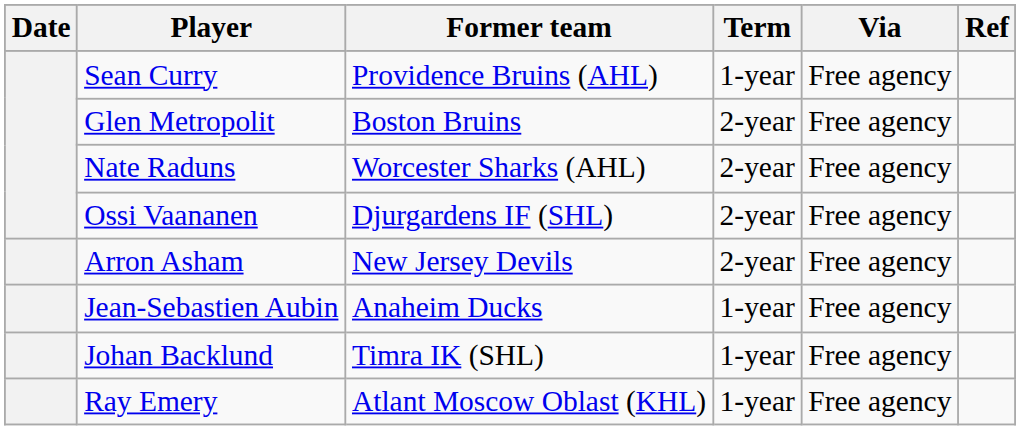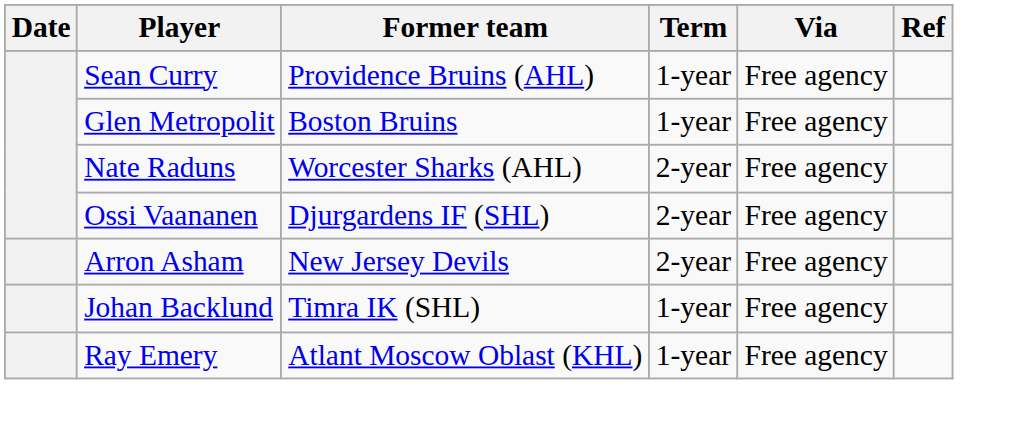Glen Metropolit | Term: 2-year -> 1-year
- row: Jean-Sebastien Aubin | Anaheim Ducks | 1-year | Free agency
